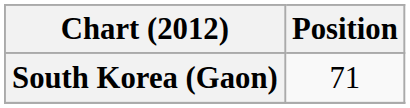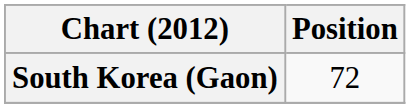South Korea (Gaon) | Position: 71 -> 72
